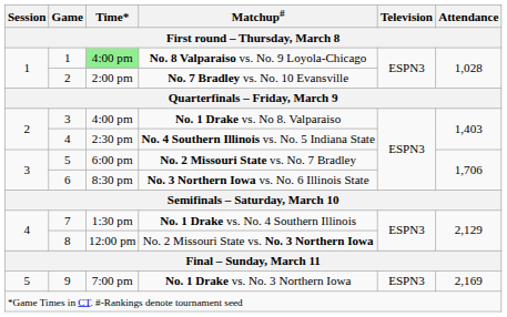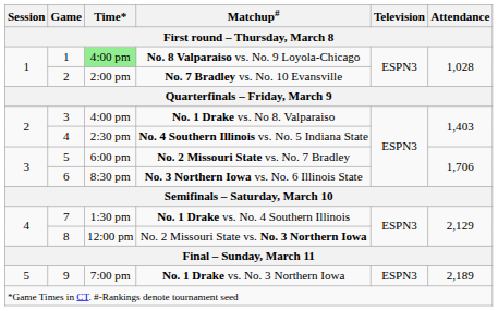No. 1 Drake vs. No. 3 Northern Iowa | Attendance: 2,169 -> 2,189
